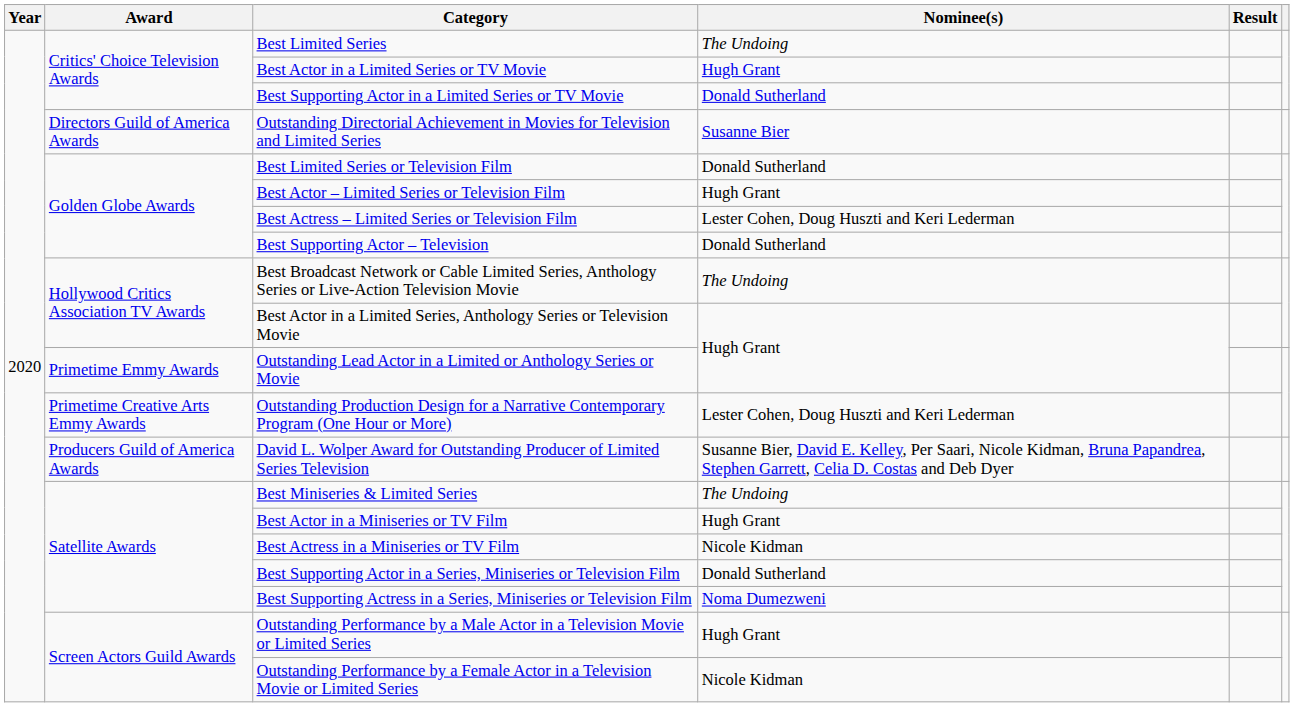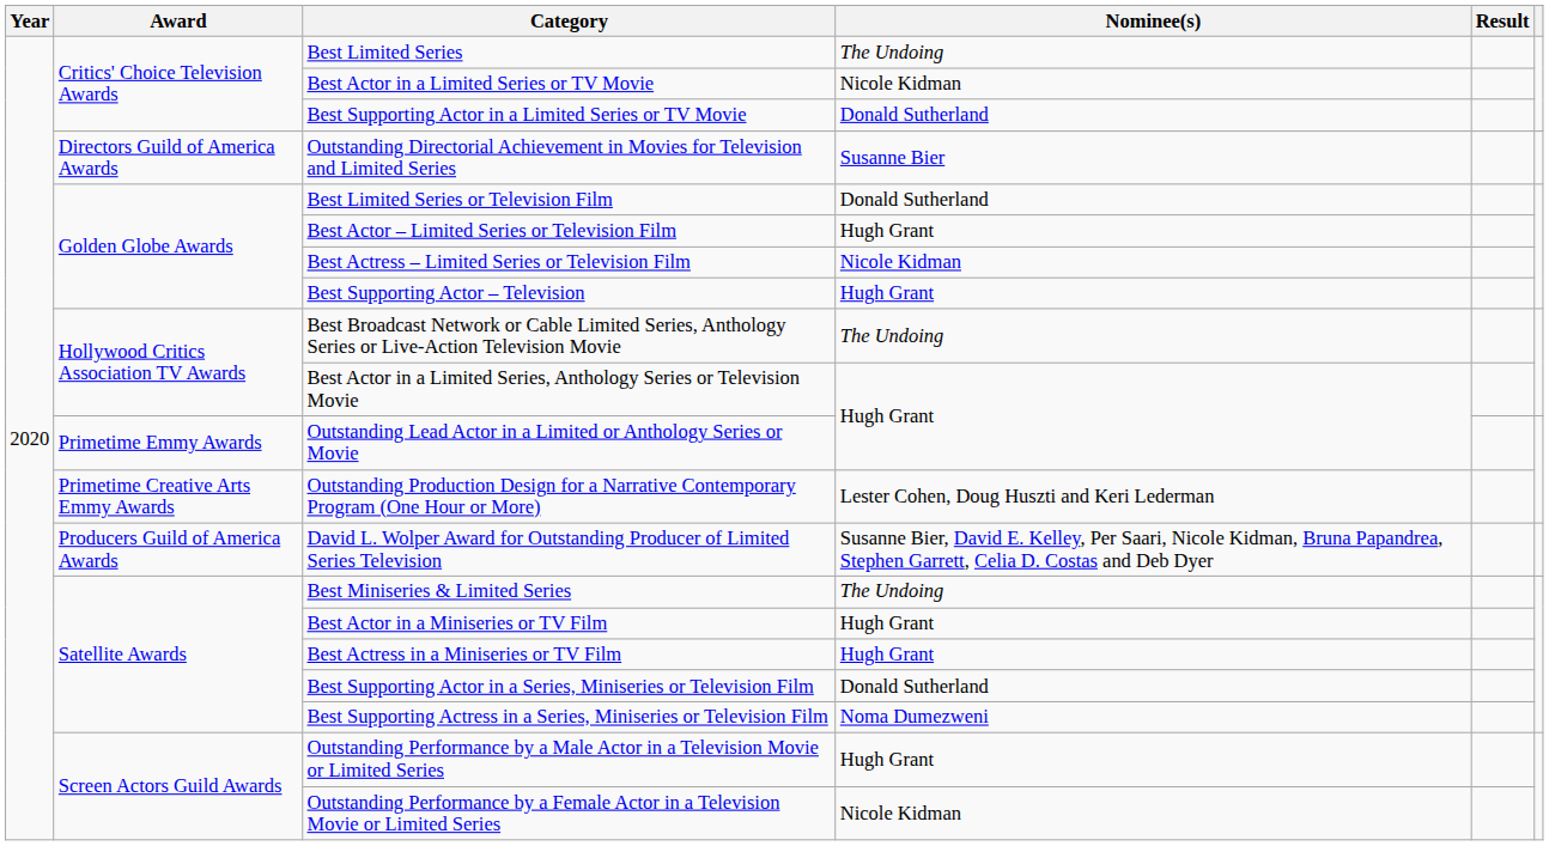Best Actor in a Limited Series or TV Movie | Nominee(s): Hugh Grant -> Nicole Kidman
Best Actress – Limited Series or Television Film | Nominee(s): Lester Cohen, Doug Huszti and Keri Lederman -> Nicole Kidman
Best Supporting Actor – Television | Nominee(s): Donald Sutherland -> Hugh Grant
Best Actress in a Miniseries or TV Film | Nominee(s): Nicole Kidman -> Hugh Grant
